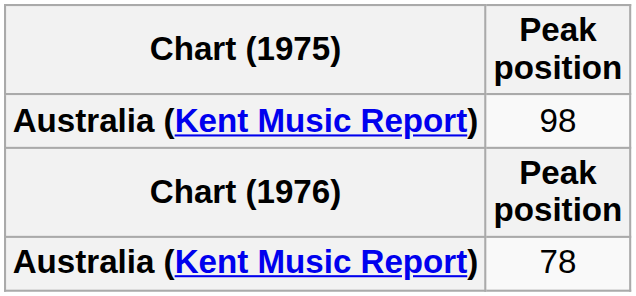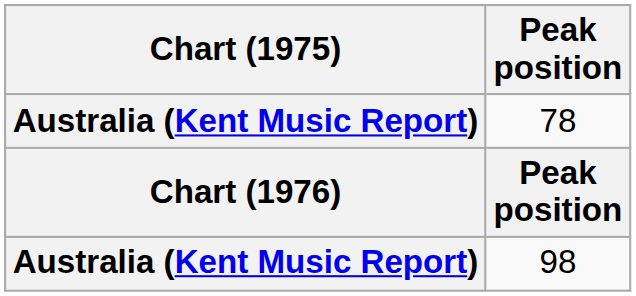rows swapped: 98 <-> 78
